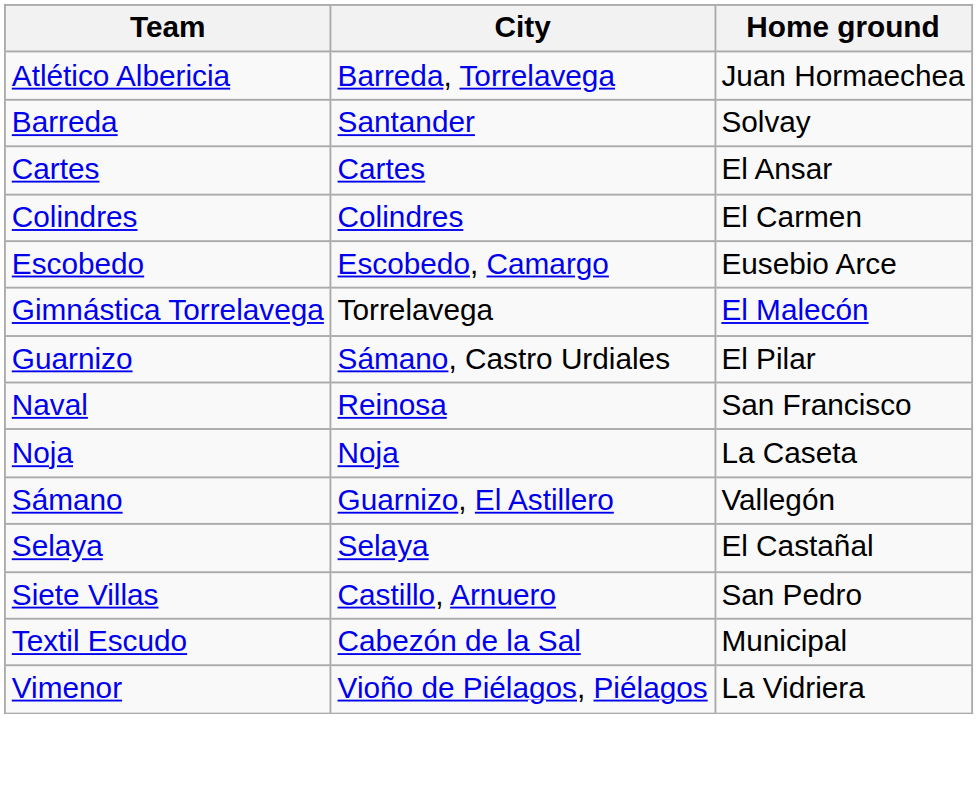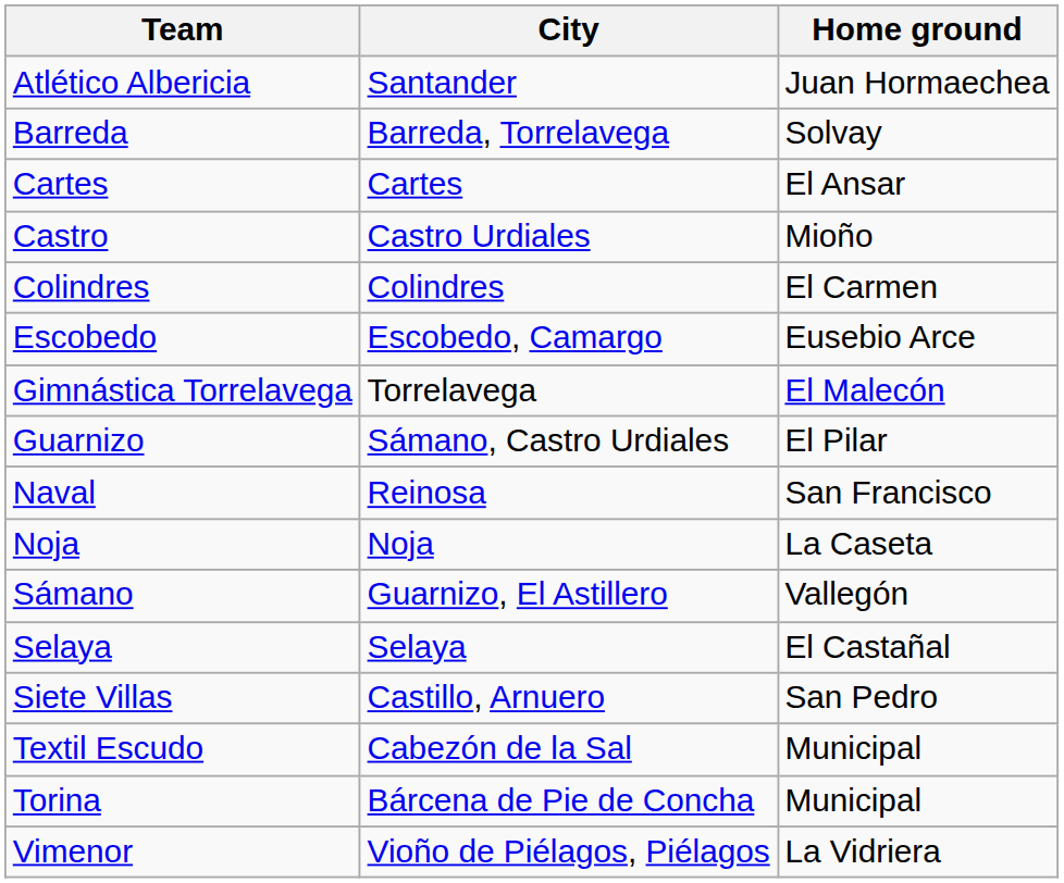Atlético Albericia | City: Barreda, Torrelavega -> Santander
Barreda | City: Santander -> Barreda, Torrelavega
+ row: Castro | Castro Urdiales | Mioño
+ row: Torina | Bárcena de Pie de Concha | Municipal
